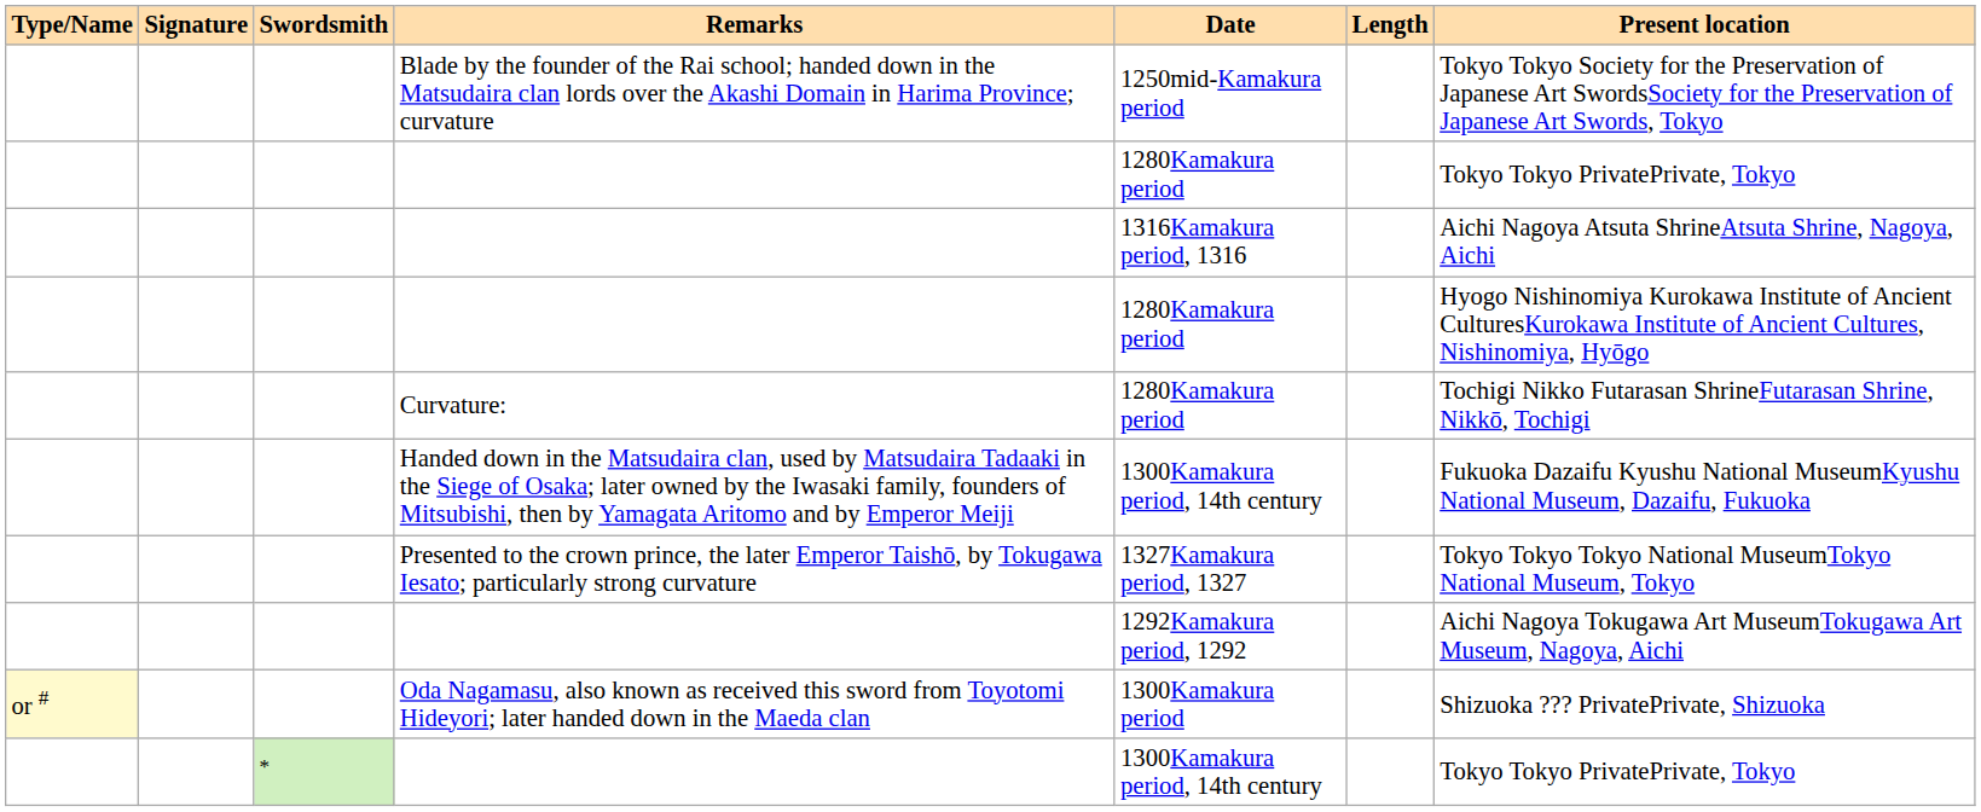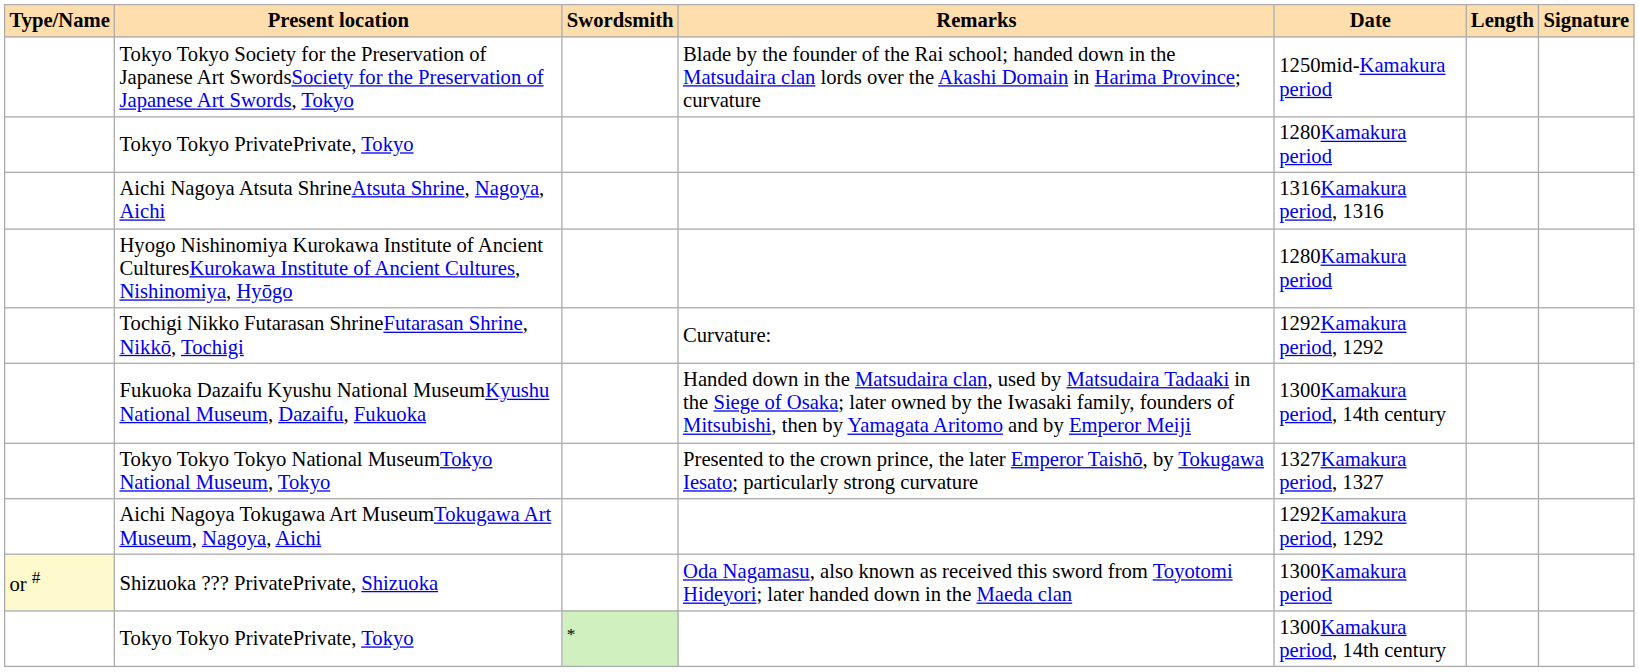columns swapped: Signature <-> Present location
Curvature: | Date: 1280Kamakura period -> 1292Kamakura period, 1292
